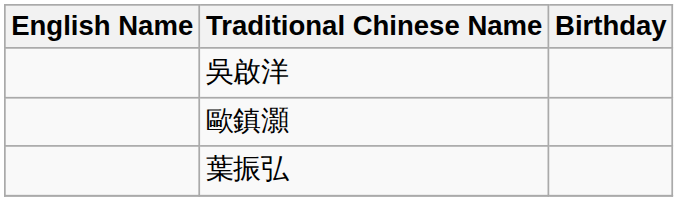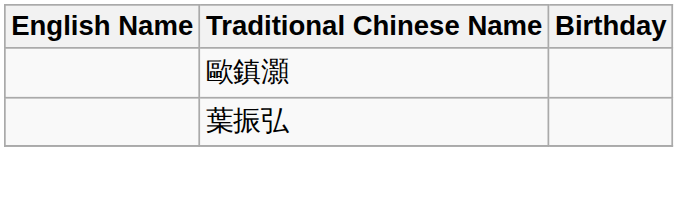- row: 吳啟洋
